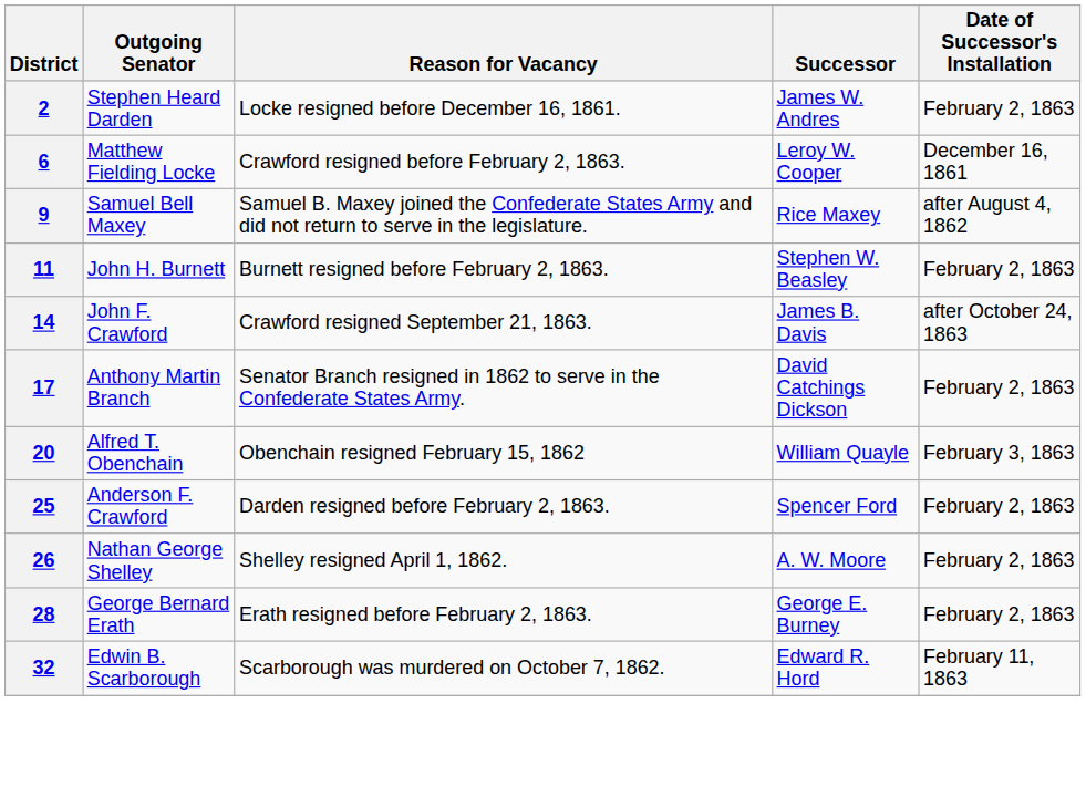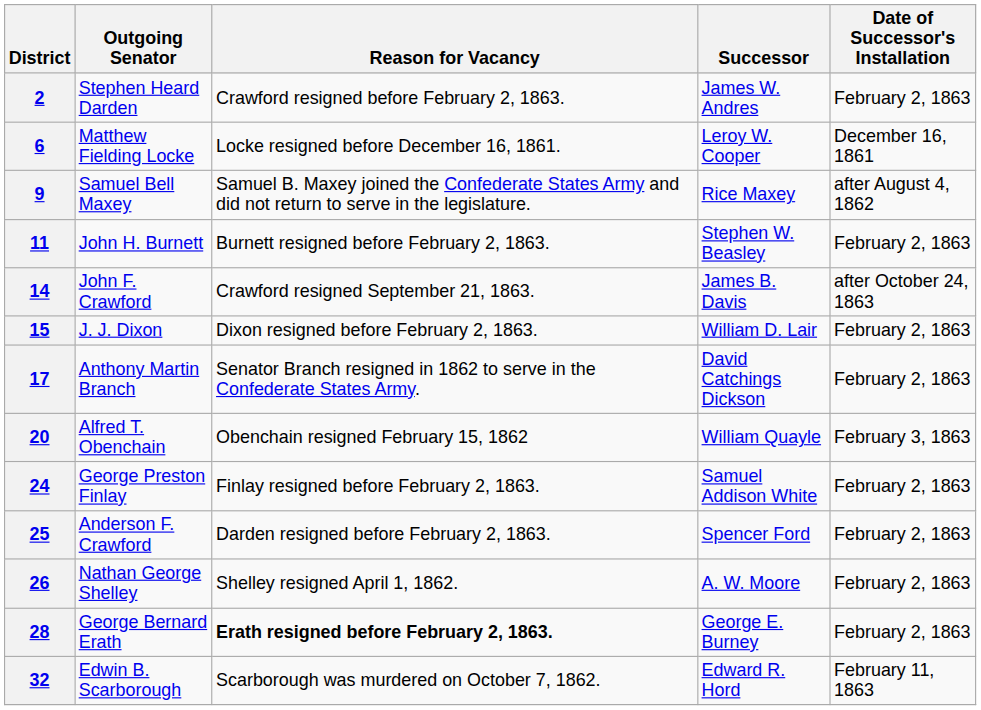2 | Reason for Vacancy: Locke resigned before December 16, 1861. -> Crawford resigned before February 2, 1863.
6 | Reason for Vacancy: Crawford resigned before February 2, 1863. -> Locke resigned before December 16, 1861.
+ row: 15 | J. J. Dixon | Dixon resigned before February 2, 1863. | William D. Lair | February 2, 1863
+ row: 24 | George Preston Finlay | Finlay resigned before February 2, 1863. | Samuel Addison White | February 2, 1863
28 | Reason for Vacancy: normal -> bold
